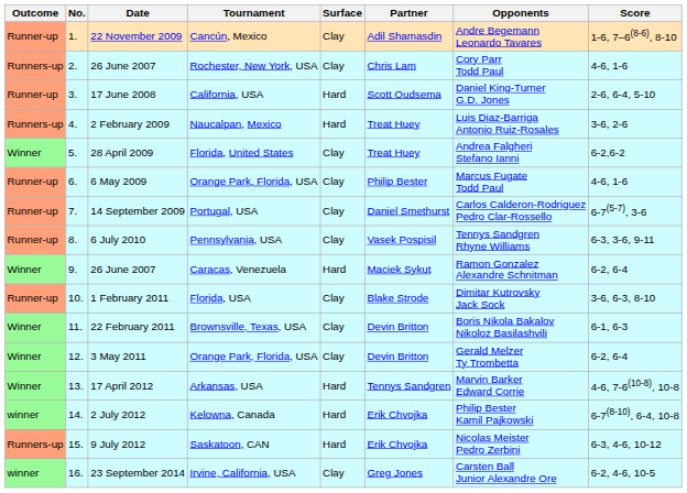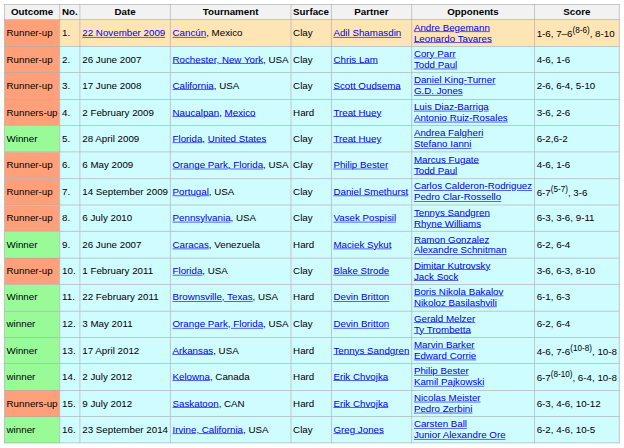26 June 2007 / Rochester, New York, USA | Outcome: Runners-up -> Runner-up
17 June 2008 | Surface: Hard -> Clay
22 February 2011 | Surface: Clay -> Hard
3 May 2011 | Outcome: Winner -> winner
